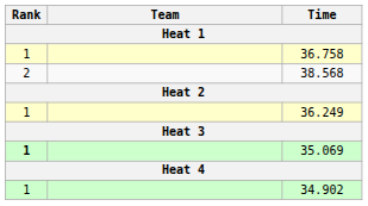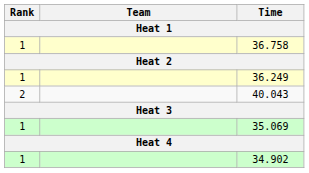- row: 2 | 38.568
+ row: 2 | 40.043
35.069 | Rank: bold -> normal
